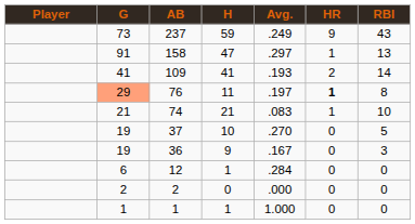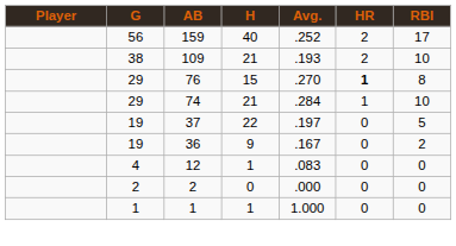- row: 73 | 237 | 59 | .249 | 9 | 43
+ row: 56 | 159 | 40 | .252 | 2 | 17
- row: 91 | 158 | 47 | .297 | 1 | 13
109 | G: 41 -> 38
109 | H: 41 -> 21
109 | RBI: 14 -> 10
76 | G: lightsalmon background -> no background
76 | H: 11 -> 15
76 | Avg.: .197 -> .270
74 | G: 21 -> 29
74 | Avg.: .083 -> .284
37 | H: 10 -> 22
37 | Avg.: .270 -> .197
36 | RBI: 3 -> 2
12 | G: 6 -> 4
12 | Avg.: .284 -> .083
